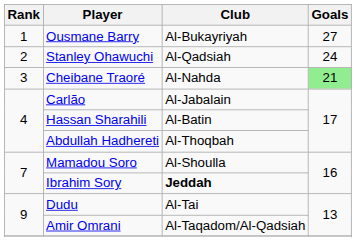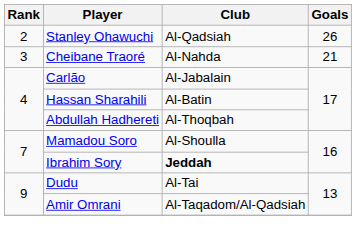- row: 1 | Ousmane Barry | Al-Bukayriyah | 27
Stanley Ohawuchi | Goals: 24 -> 26
Cheibane Traoré | Goals: lightgreen background -> no background
